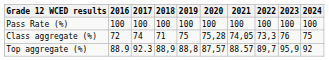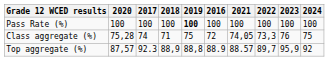columns swapped: 2016 <-> 2020
Pass Rate (%) | 2019: normal -> bold
